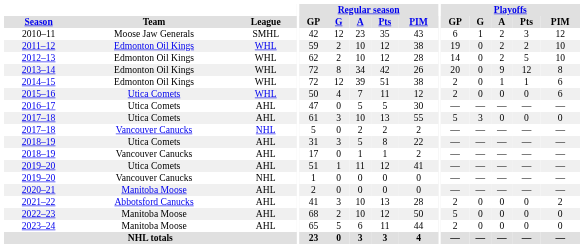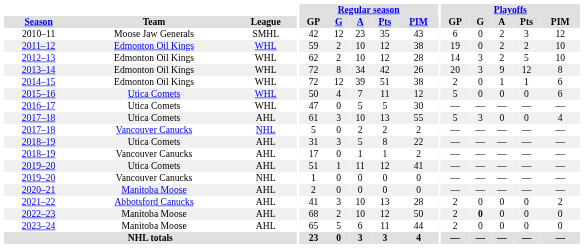2010–11 | Playoffs / G: 1 -> 0
2012–13 | Playoffs / G: 0 -> 3
2013–14 | Playoffs / G: 0 -> 3
2015–16 | Playoffs / GP: 2 -> 5
2016–17 | League: AHL -> WHL
2017–18 / Utica Comets | Playoffs / PIM: 0 -> 4
2022–23 | Playoffs / GP: 5 -> 2
2022–23 | Playoffs / G: normal -> bold
